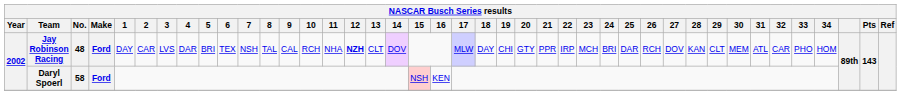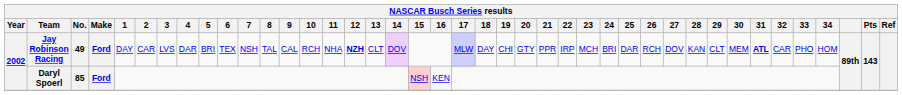Jay Robinson Racing | No.: 48 -> 49
Jay Robinson Racing | 31: normal -> bold
Daryl Spoerl | No.: 58 -> 85
